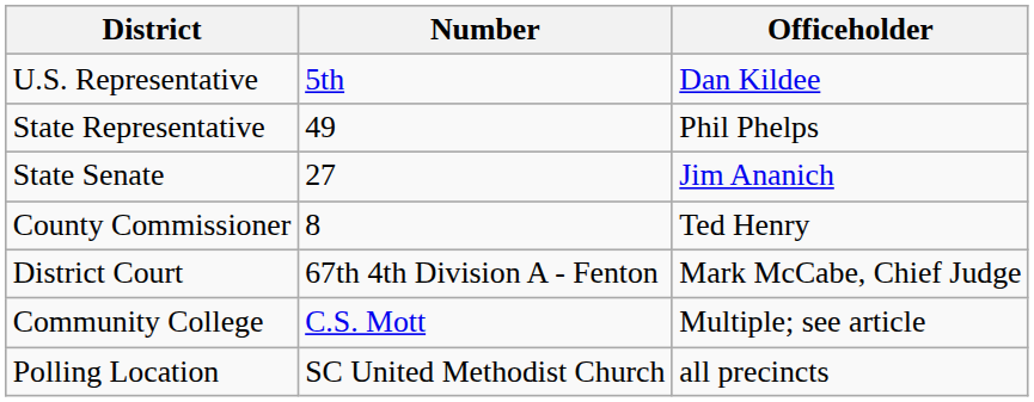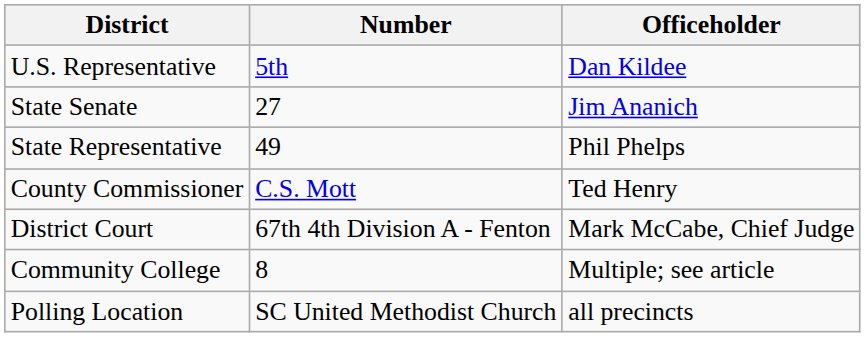rows swapped: State Senate <-> State Representative
County Commissioner | Number: 8 -> C.S. Mott
Community College | Number: C.S. Mott -> 8
